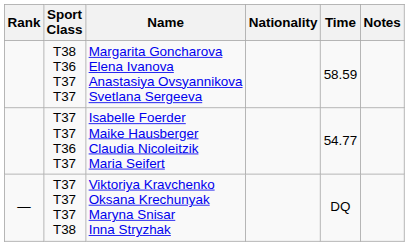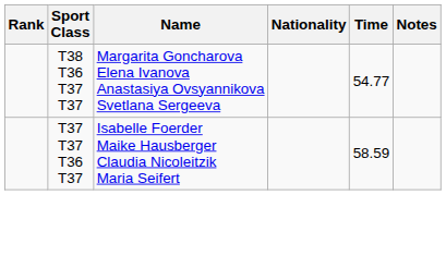T38 T36 T37 T37 | Time: 58.59 -> 54.77
T37 T37 T36 T37 | Time: 54.77 -> 58.59
- row: — | T37 T37 T37 T38 | Viktoriya Kravchenko Oksana Krechunyak Maryna Snisar Inna Stryzhak | DQ
